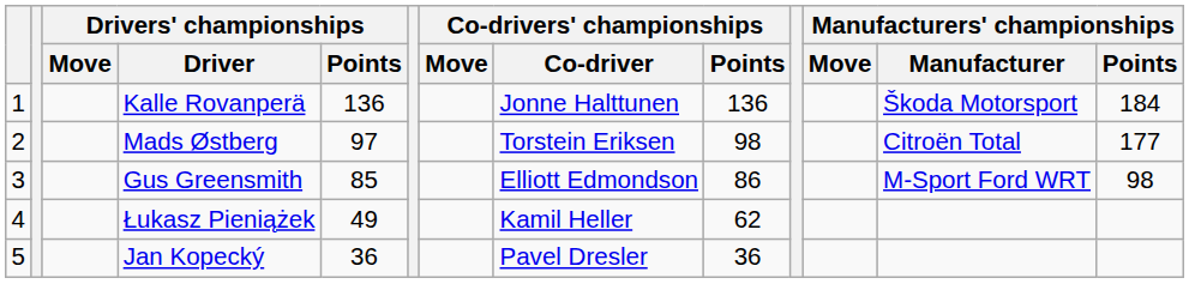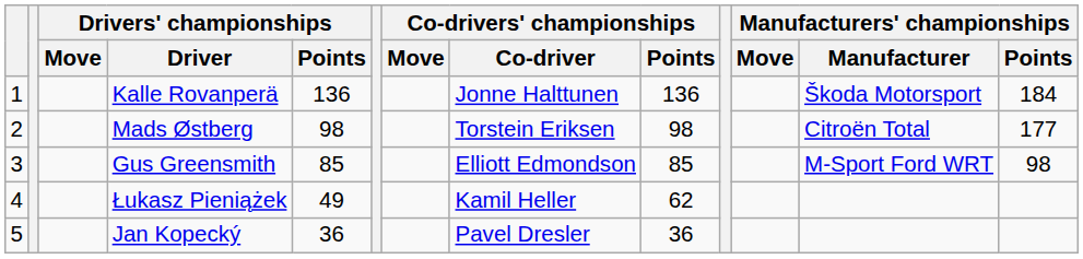Mads Østberg | Drivers' championships / Points: 97 -> 98
Gus Greensmith | Co-drivers' championships / Points: 86 -> 85
